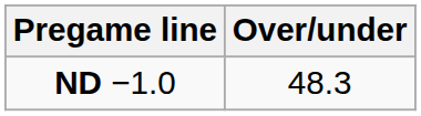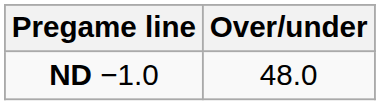ND −1.0 | Over/under: 48.3 -> 48.0
